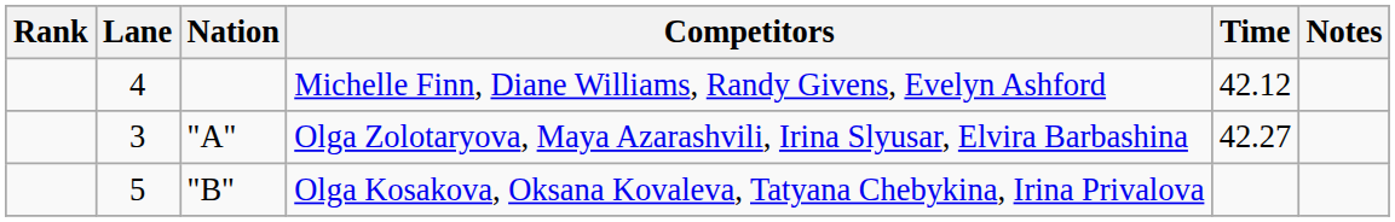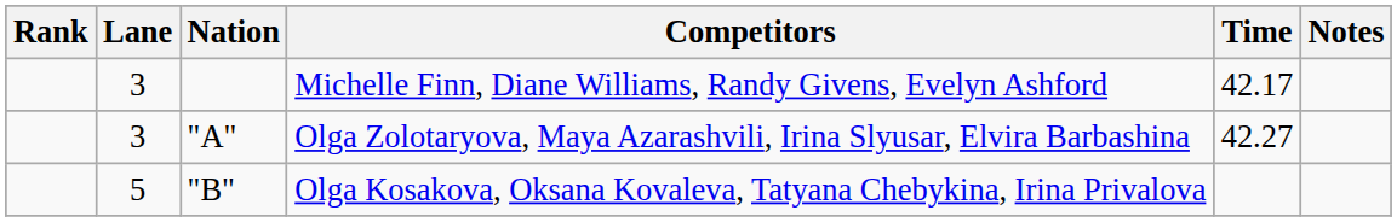Michelle Finn, Diane Williams, Randy Givens, Evelyn Ashford | Lane: 4 -> 3
Michelle Finn, Diane Williams, Randy Givens, Evelyn Ashford | Time: 42.12 -> 42.17
